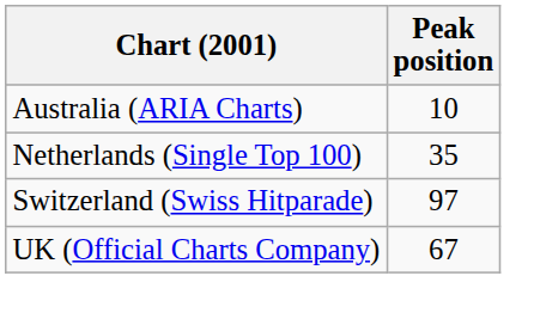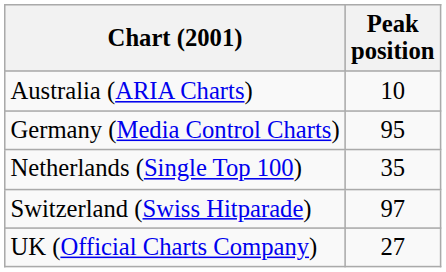+ row: Germany (Media Control Charts) | 95
UK (Official Charts Company) | Peak position: 67 -> 27
